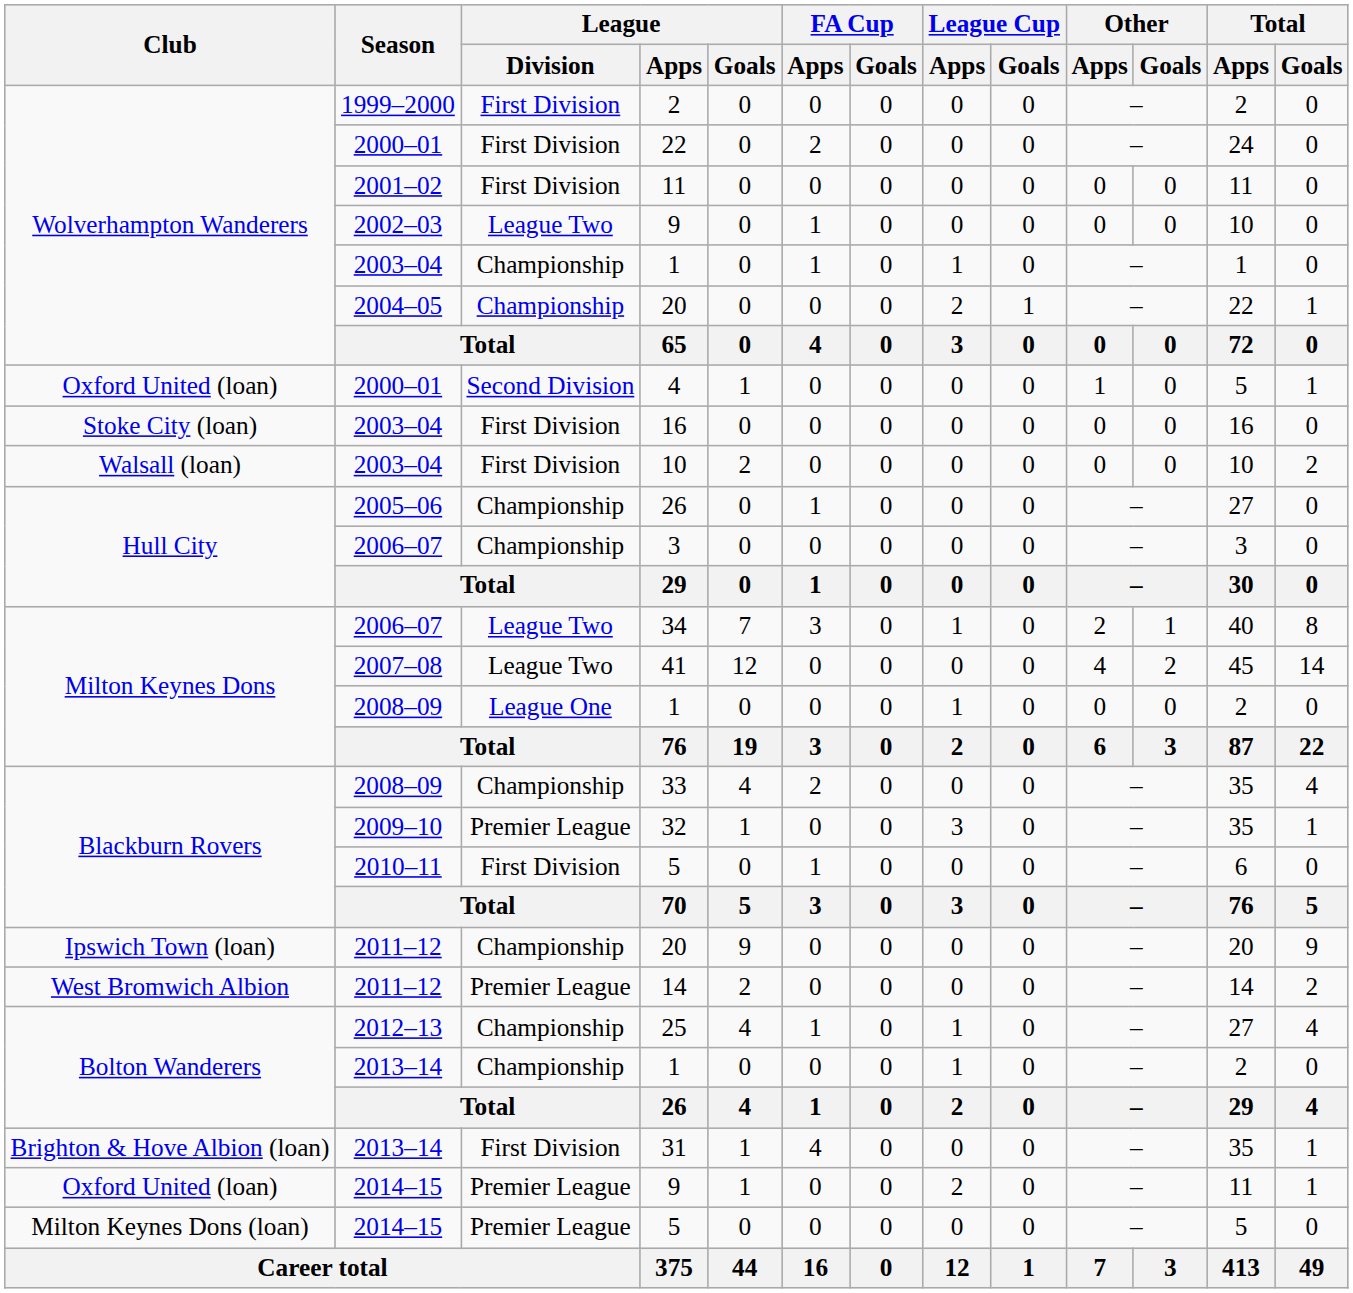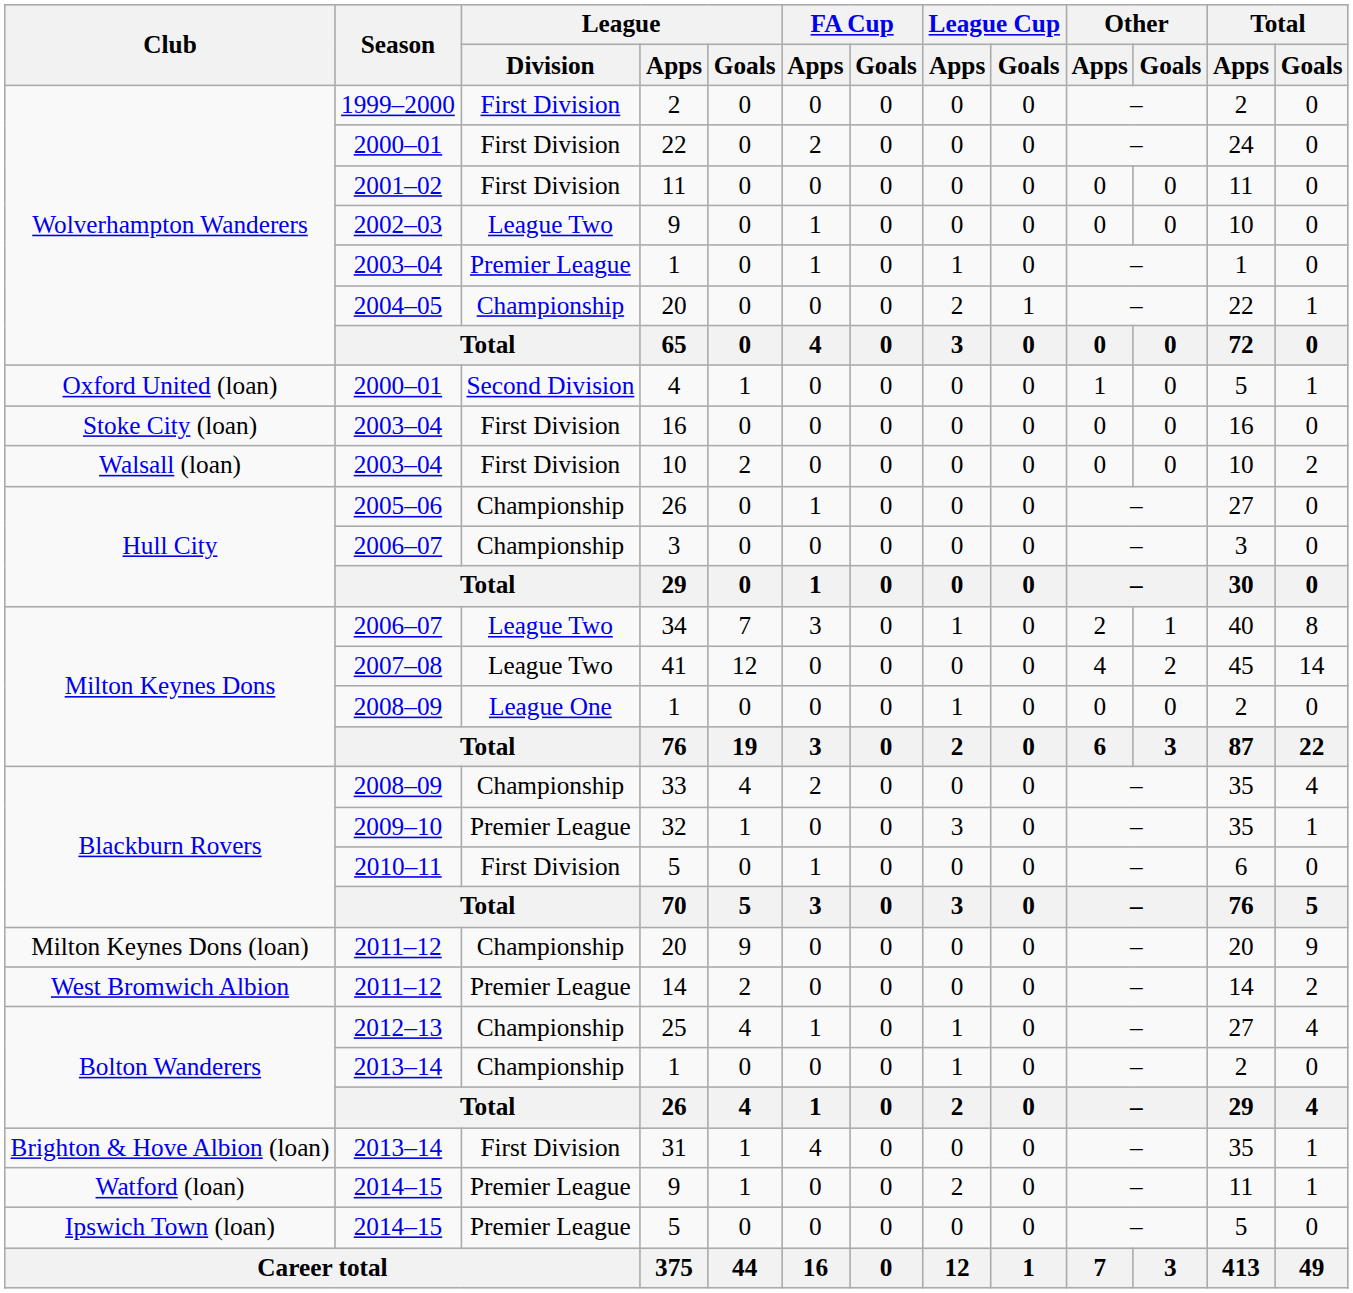2003–04 / 1 | League / Division: Championship -> Premier League
2011–12 / 20 | Club: Ipswich Town (loan) -> Milton Keynes Dons (loan)
2014–15 / 9 | Club: Oxford United (loan) -> Watford (loan)
2014–15 / 5 | Club: Milton Keynes Dons (loan) -> Ipswich Town (loan)
